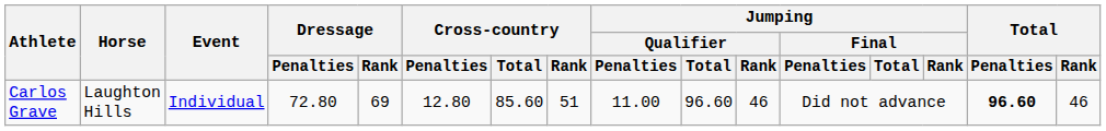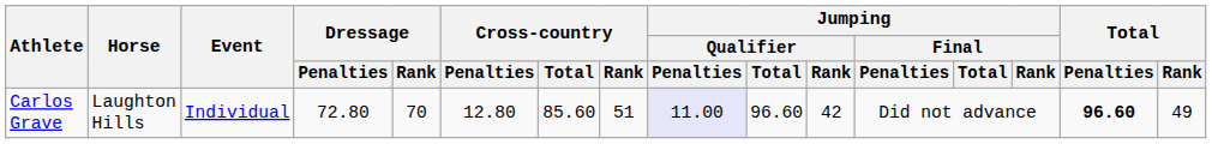Carlos Grave | Dressage / Rank: 69 -> 70
Carlos Grave | Jumping / Qualifier / Penalties: no background -> lavender background
Carlos Grave | Jumping / Qualifier / Rank: 46 -> 42
Carlos Grave | Total / Rank: 46 -> 49
